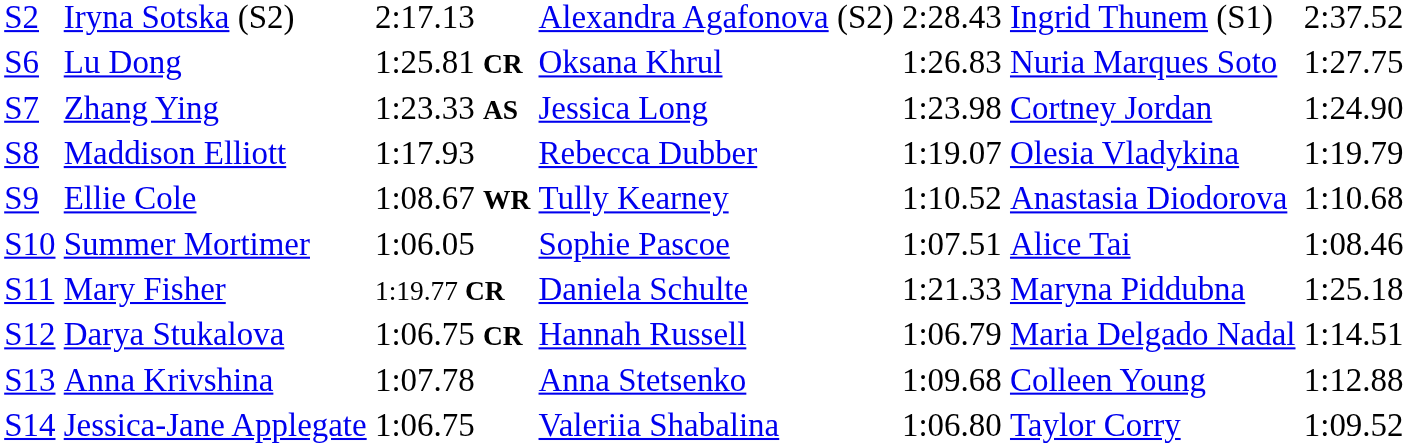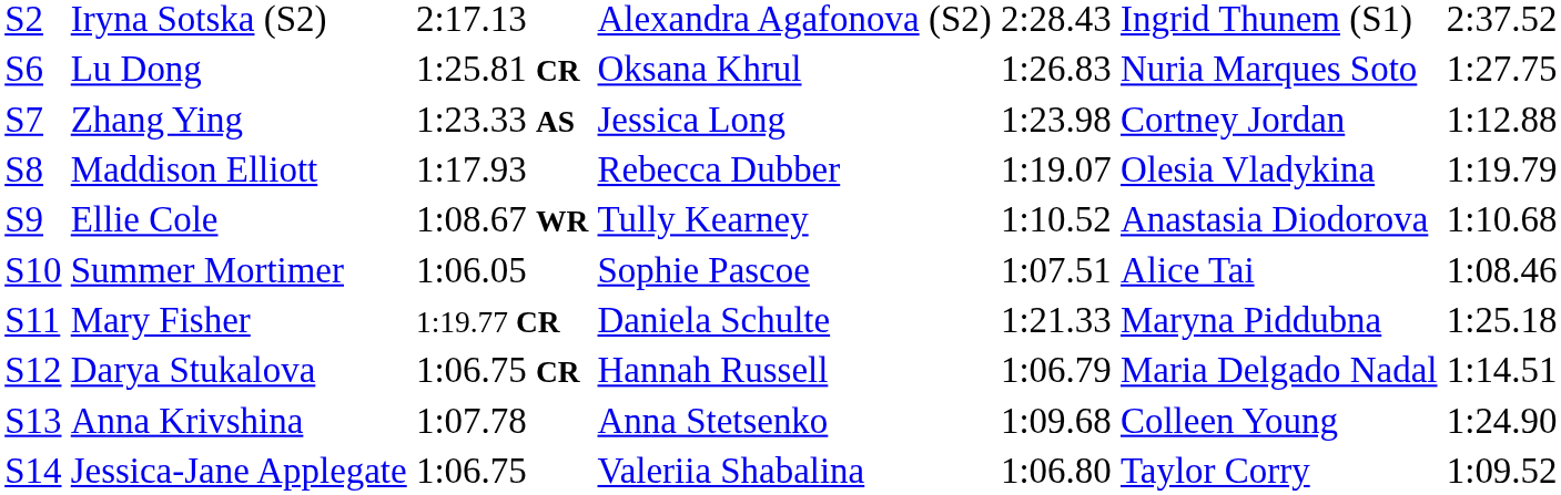Zhang Ying | column 7: 1:24.90 -> 1:12.88
Anna Krivshina | column 7: 1:12.88 -> 1:24.90
